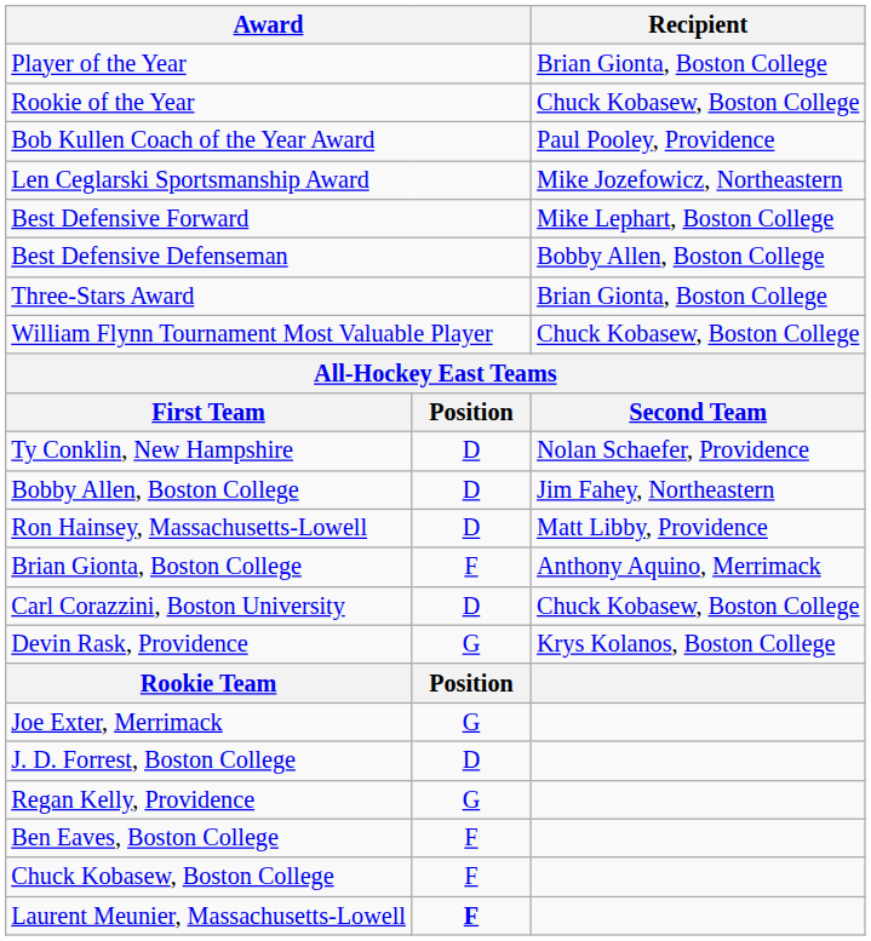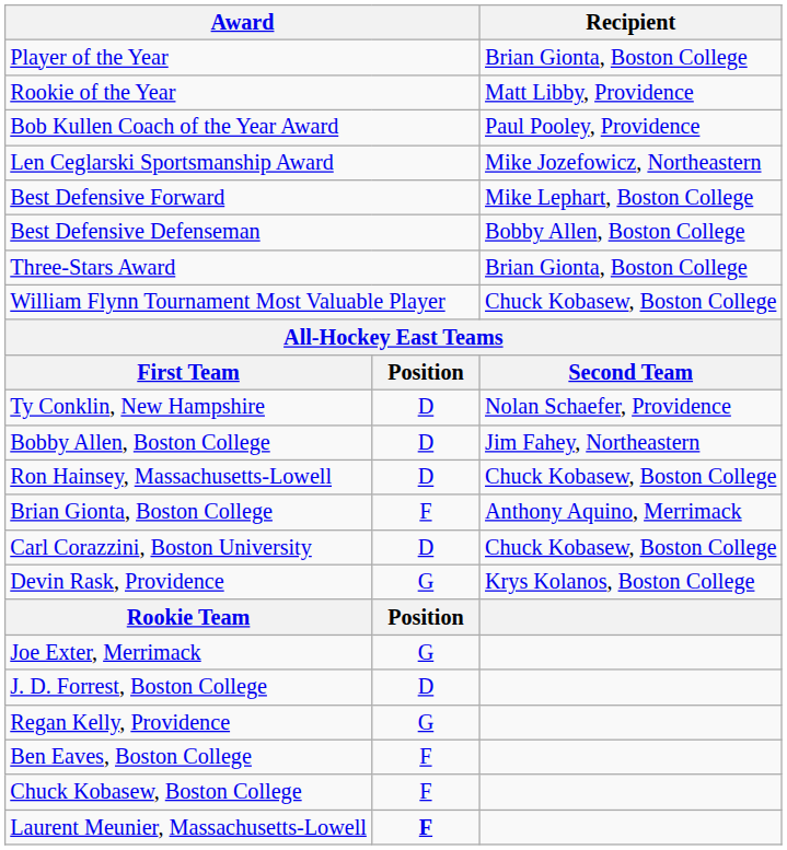Rookie of the Year | Recipient: Chuck Kobasew, Boston College -> Matt Libby, Providence
Ron Hainsey, Massachusetts-Lowell | Recipient: Matt Libby, Providence -> Chuck Kobasew, Boston College
